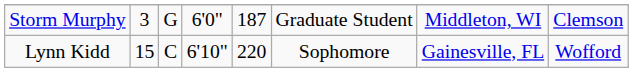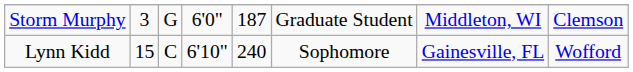Lynn Kidd | column 5: 220 -> 240
